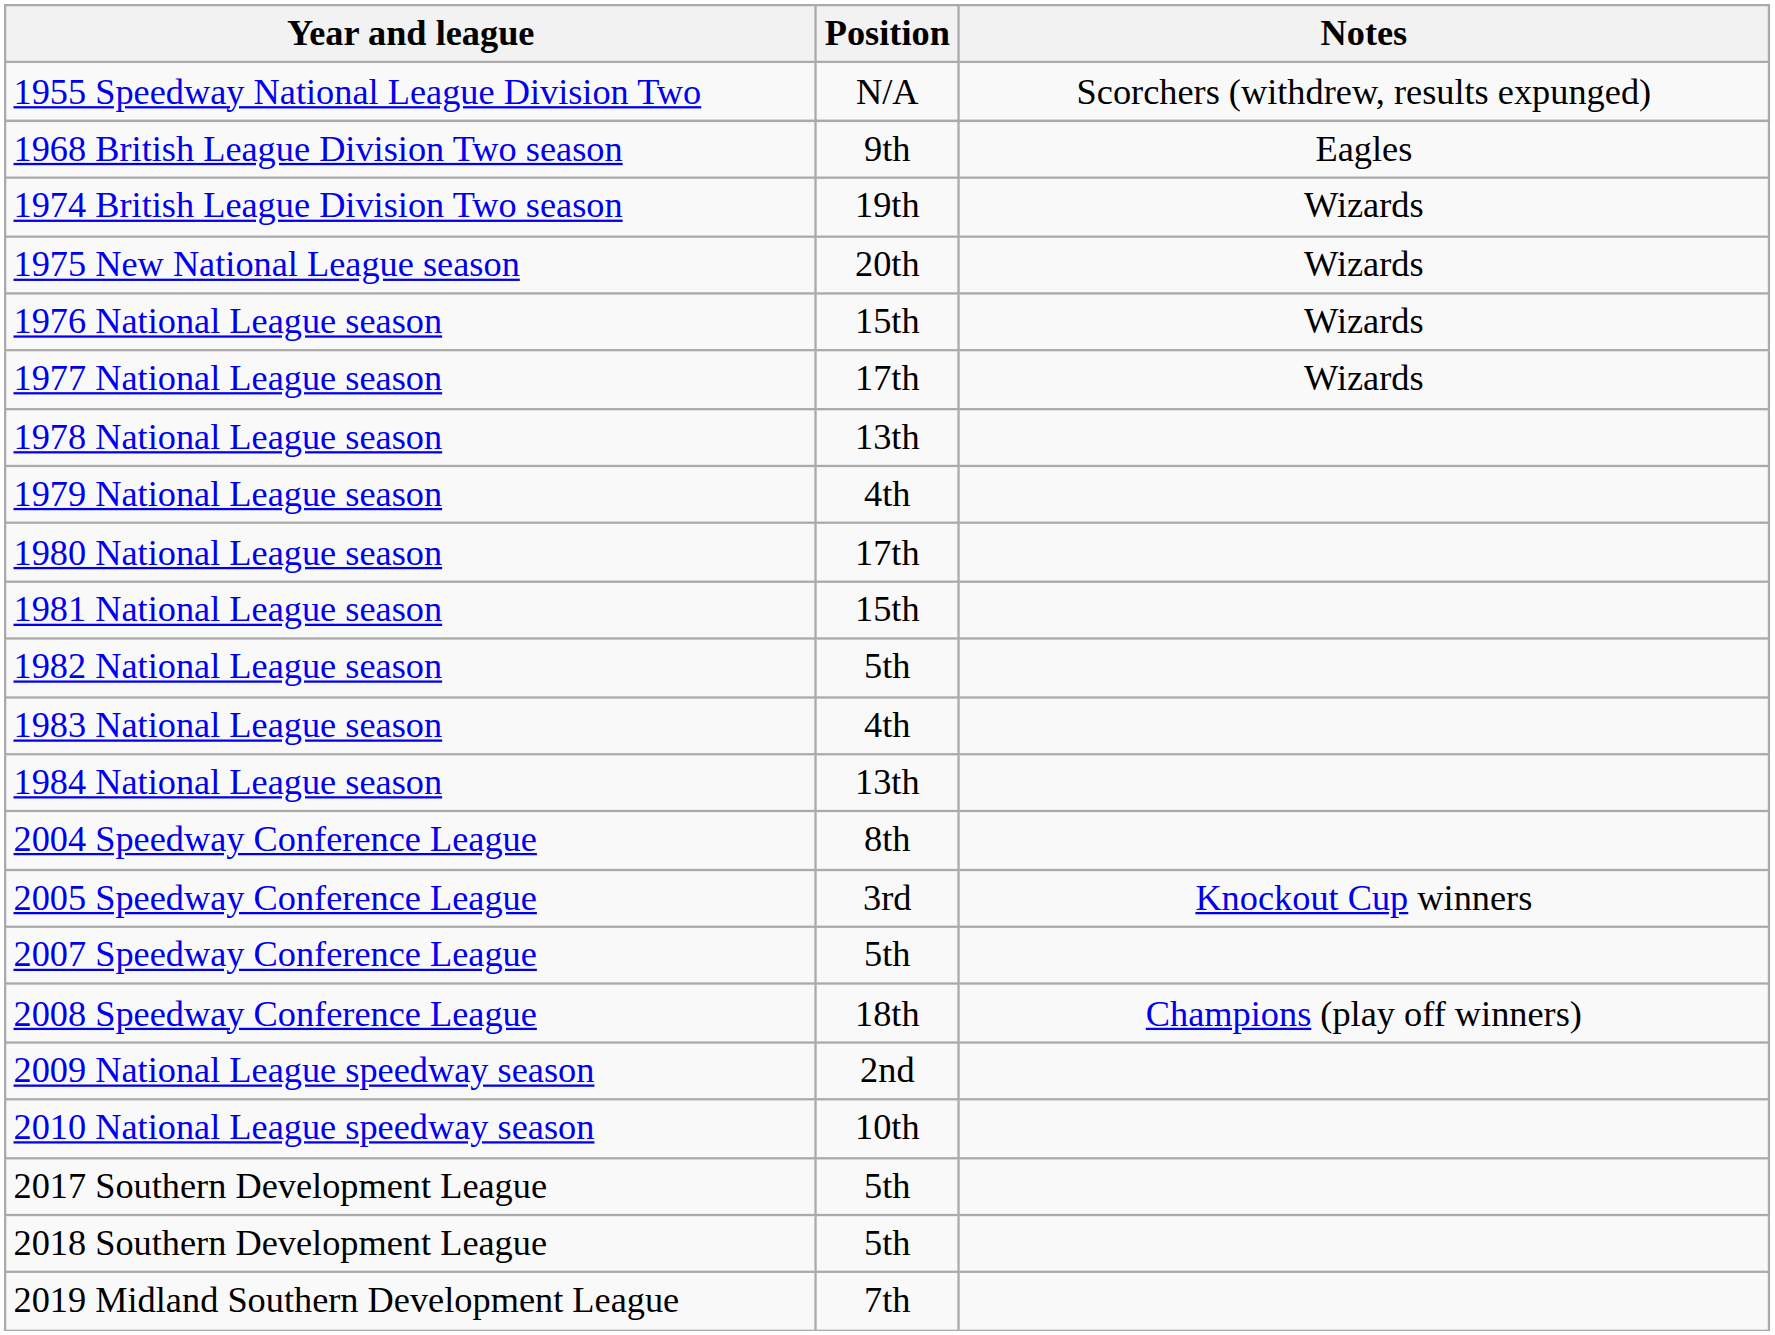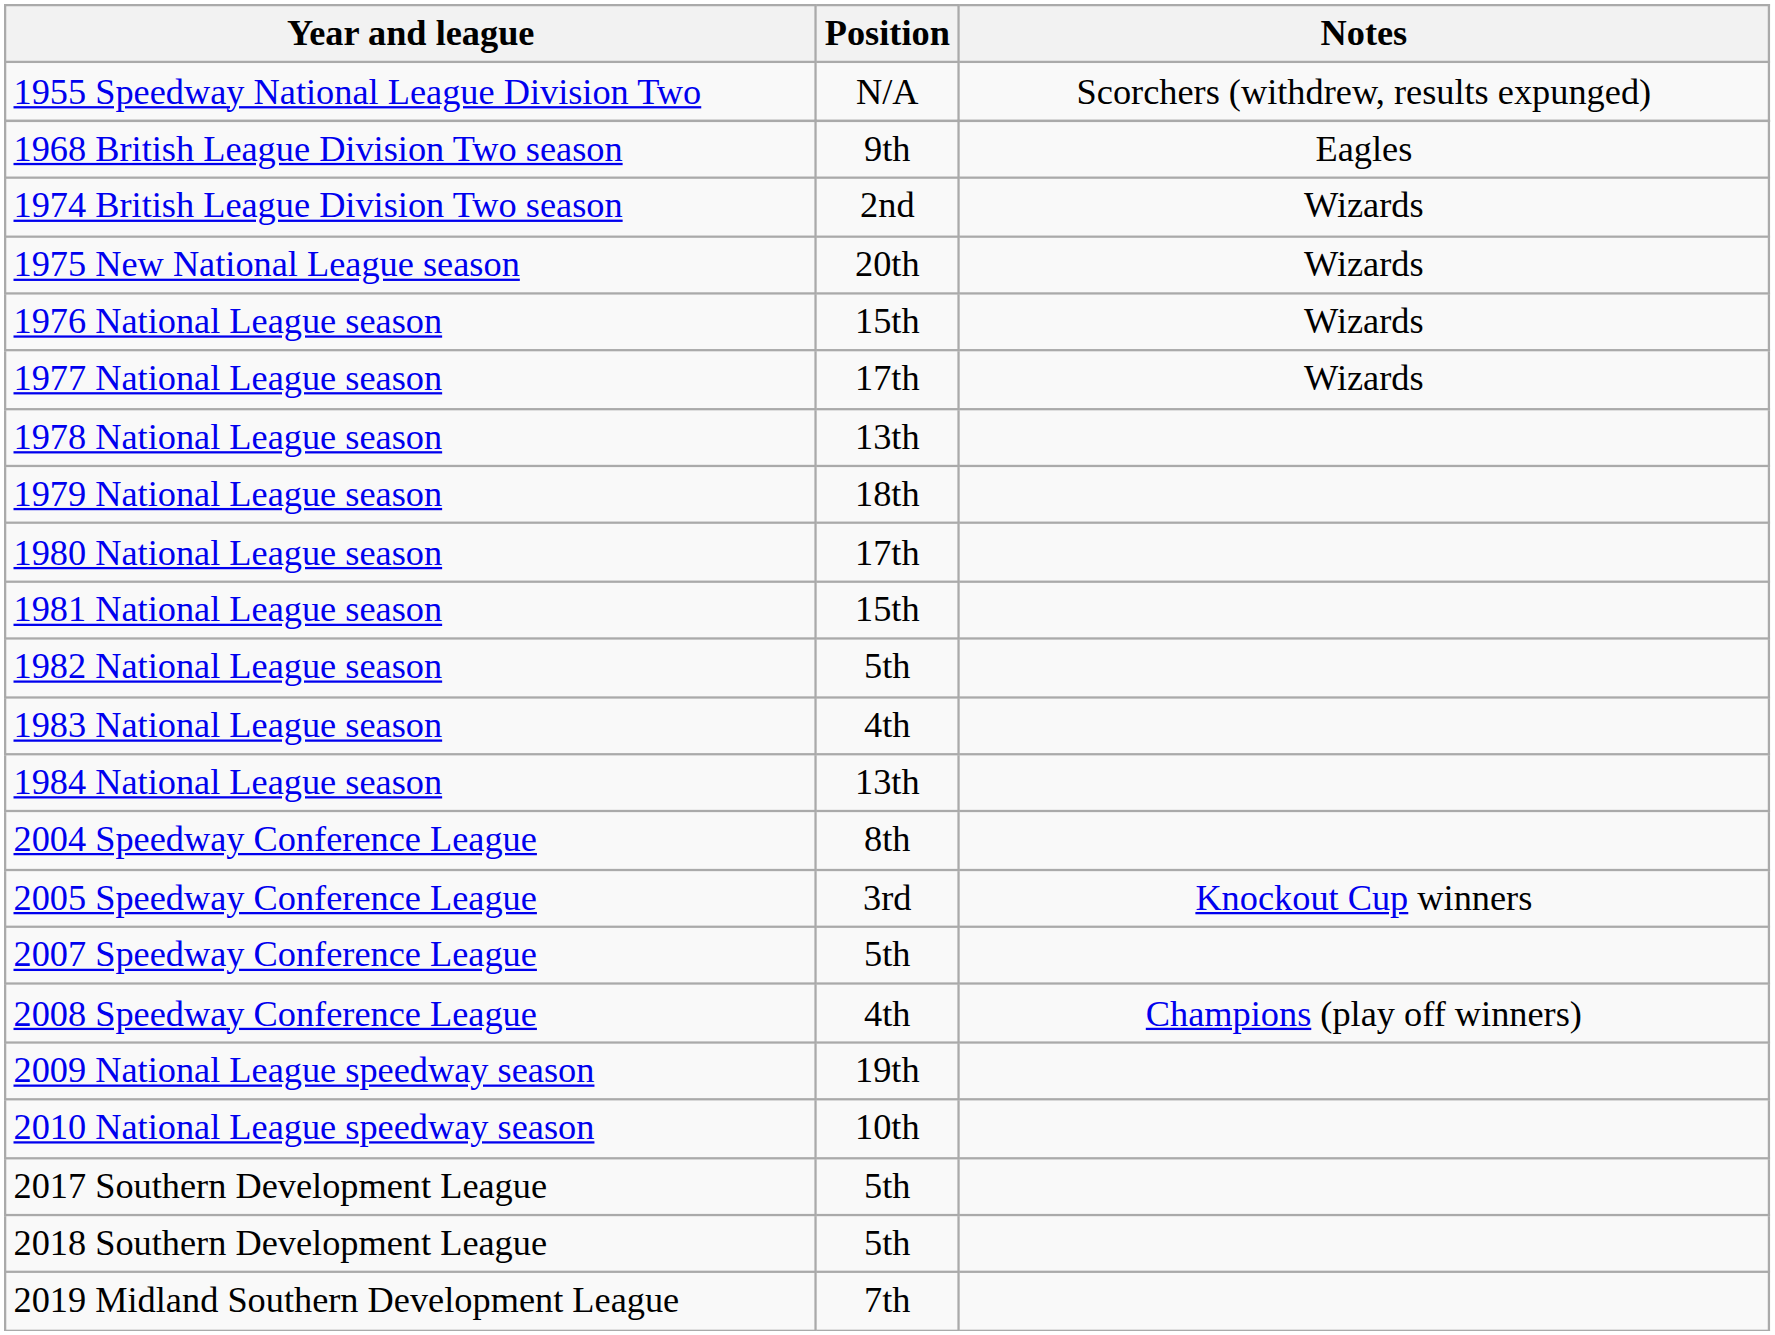1974 British League Division Two season | Position: 19th -> 2nd
1979 National League season | Position: 4th -> 18th
2008 Speedway Conference League | Position: 18th -> 4th
2009 National League speedway season | Position: 2nd -> 19th
